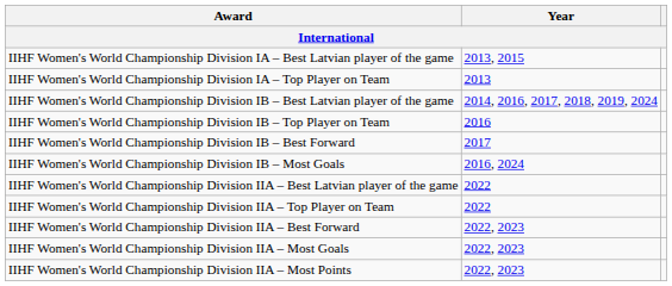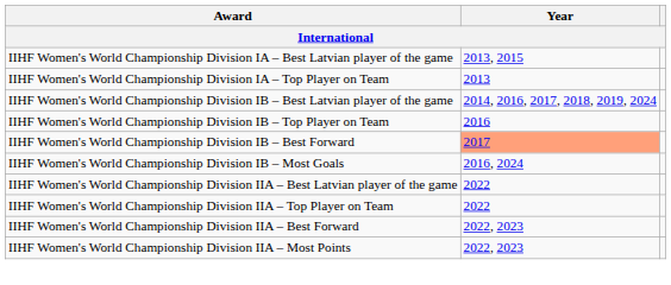IIHF Women's World Championship Division IB – Best Forward | Year: no background -> lightsalmon background
- row: IIHF Women's World Championship Division IIA – Most Goals | 2022, 2023
